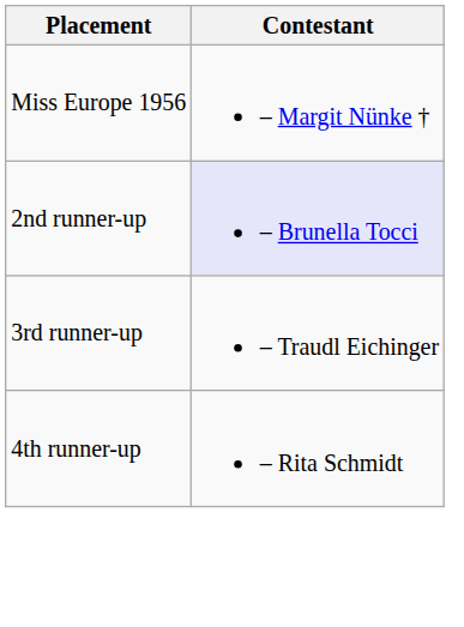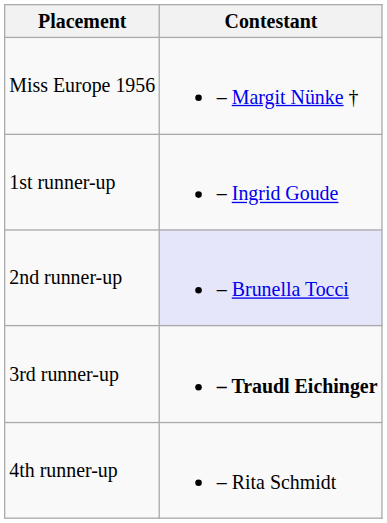+ row: 1st runner-up | – Ingrid Goude
3rd runner-up | Contestant: normal -> bold
